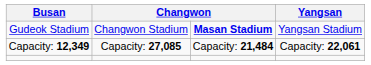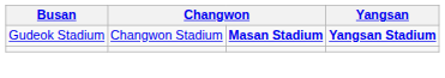Gudeok Stadium | Yangsan: normal -> bold
- row: Capacity: 12,349 | Capacity: 27,085 | Capacity: 21,484 | Capacity: 22,061
